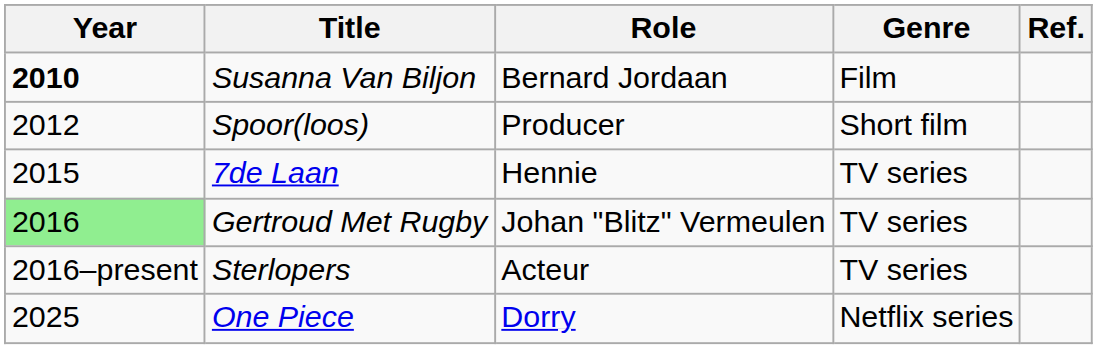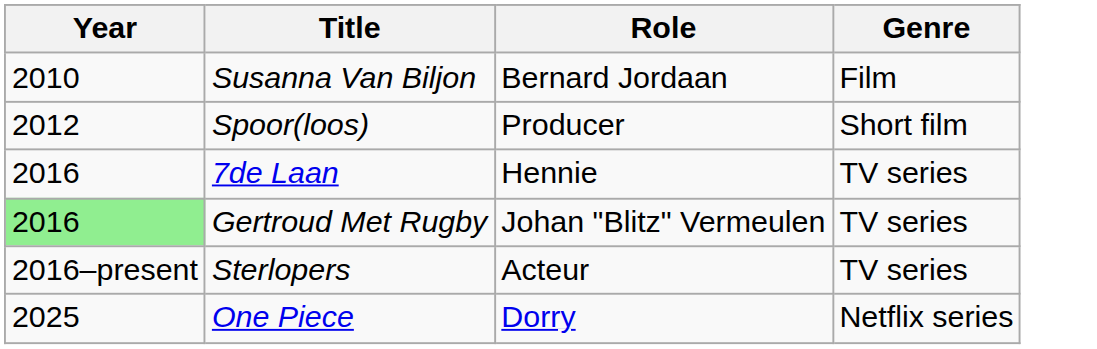- column: Ref.
Susanna Van Biljon | Year: bold -> normal
7de Laan | Year: 2015 -> 2016
